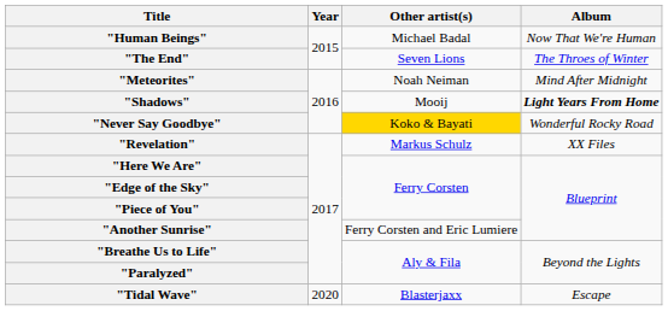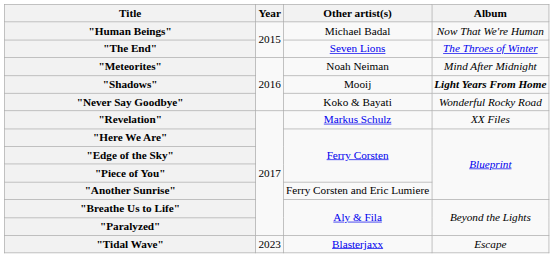"Never Say Goodbye" | Other artist(s): gold background -> no background
"Tidal Wave" | Year: 2020 -> 2023
